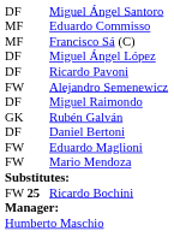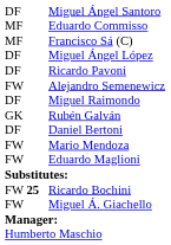rows swapped: Eduardo Maglioni <-> Mario Mendoza
+ row: FW | Miguel Á. Giachello
